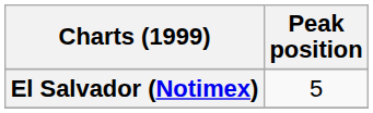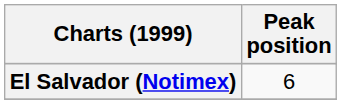El Salvador (Notimex) | Peak position: 5 -> 6
